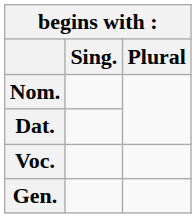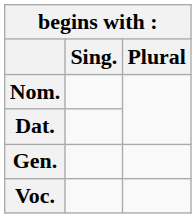rows swapped: Gen. <-> Voc.
